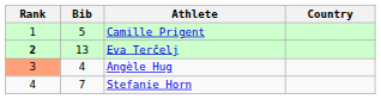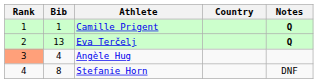+ column: Notes | Q | Q | DNF
Camille Prigent | Bib: 5 -> 1
Eva Terčelj | Rank: bold -> normal
Stefanie Horn | Bib: 7 -> 8
